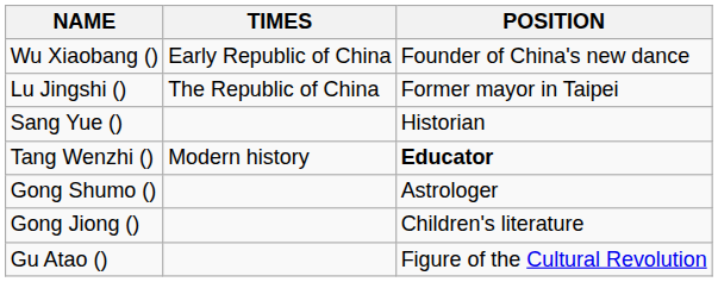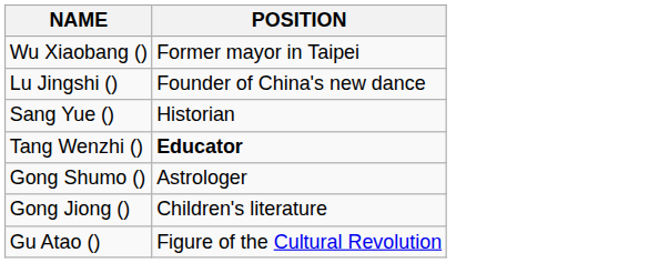- column: TIMES | Early Republic of China | The Republic of China | Modern history
Wu Xiaobang () | POSITION: Founder of China's new dance -> Former mayor in Taipei
Lu Jingshi () | POSITION: Former mayor in Taipei -> Founder of China's new dance
